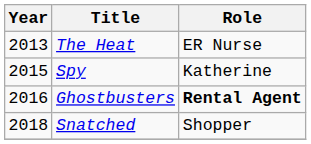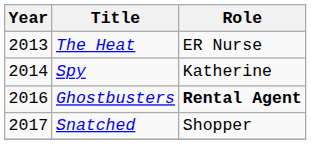Spy | Year: 2015 -> 2014
Snatched | Year: 2018 -> 2017
